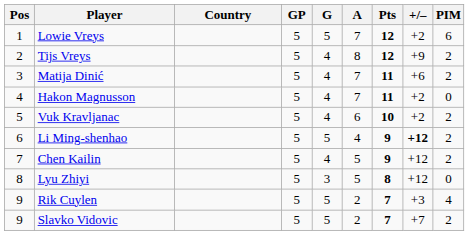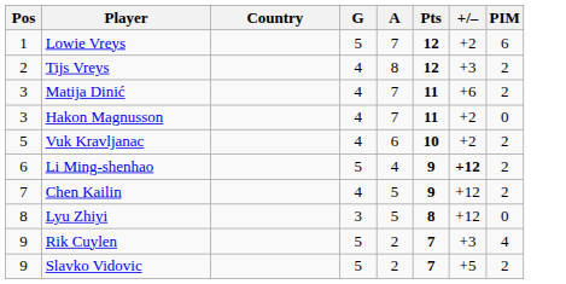- column: GP | 5 | 5 | 5 | 5 | 5 | 5 | 5 | 5 | 5 | 5
Tijs Vreys | +/–: +9 -> +3
Hakon Magnusson | Pos: 4 -> 3
Slavko Vidovic | +/–: +7 -> +5
